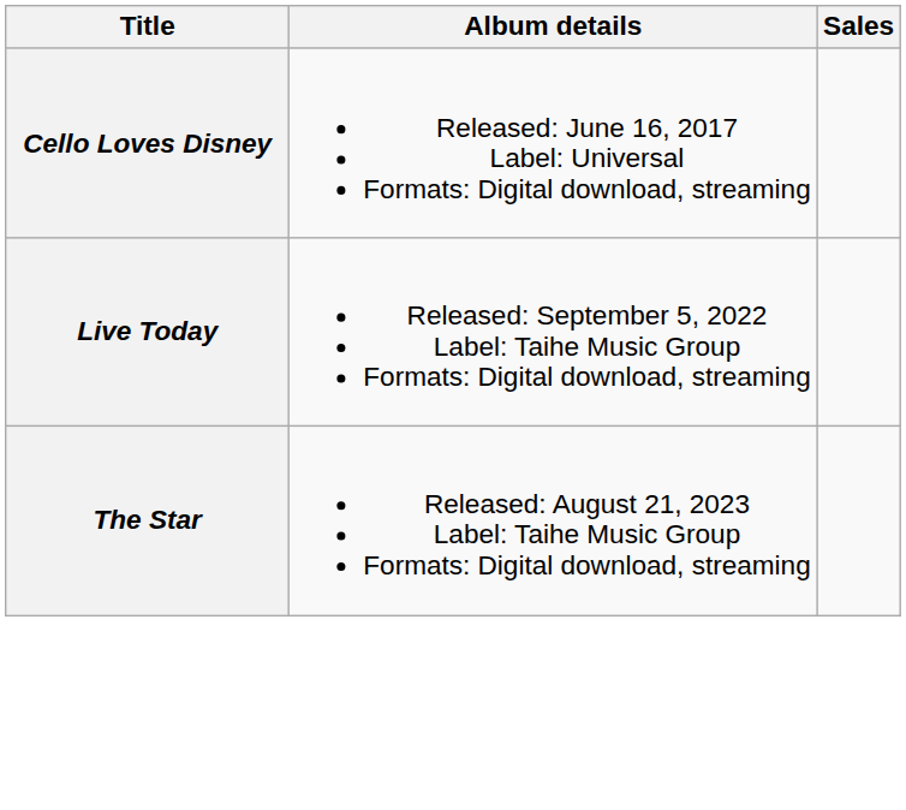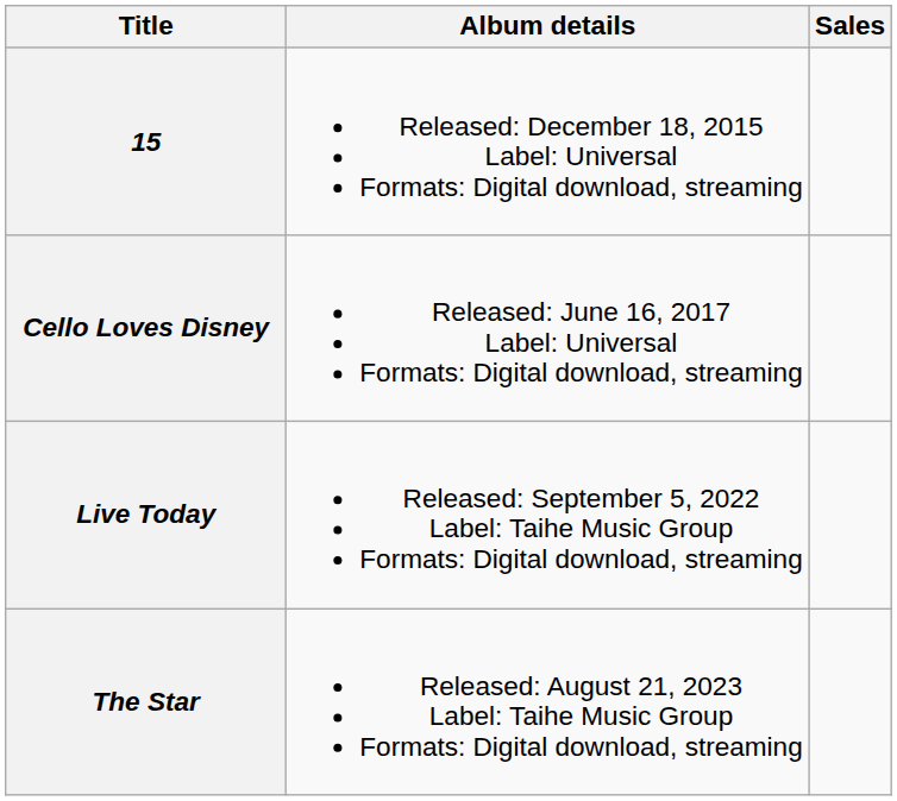+ row: 15 | Released: December 18, 2015 Label: Universal Formats: Digital download, streaming
